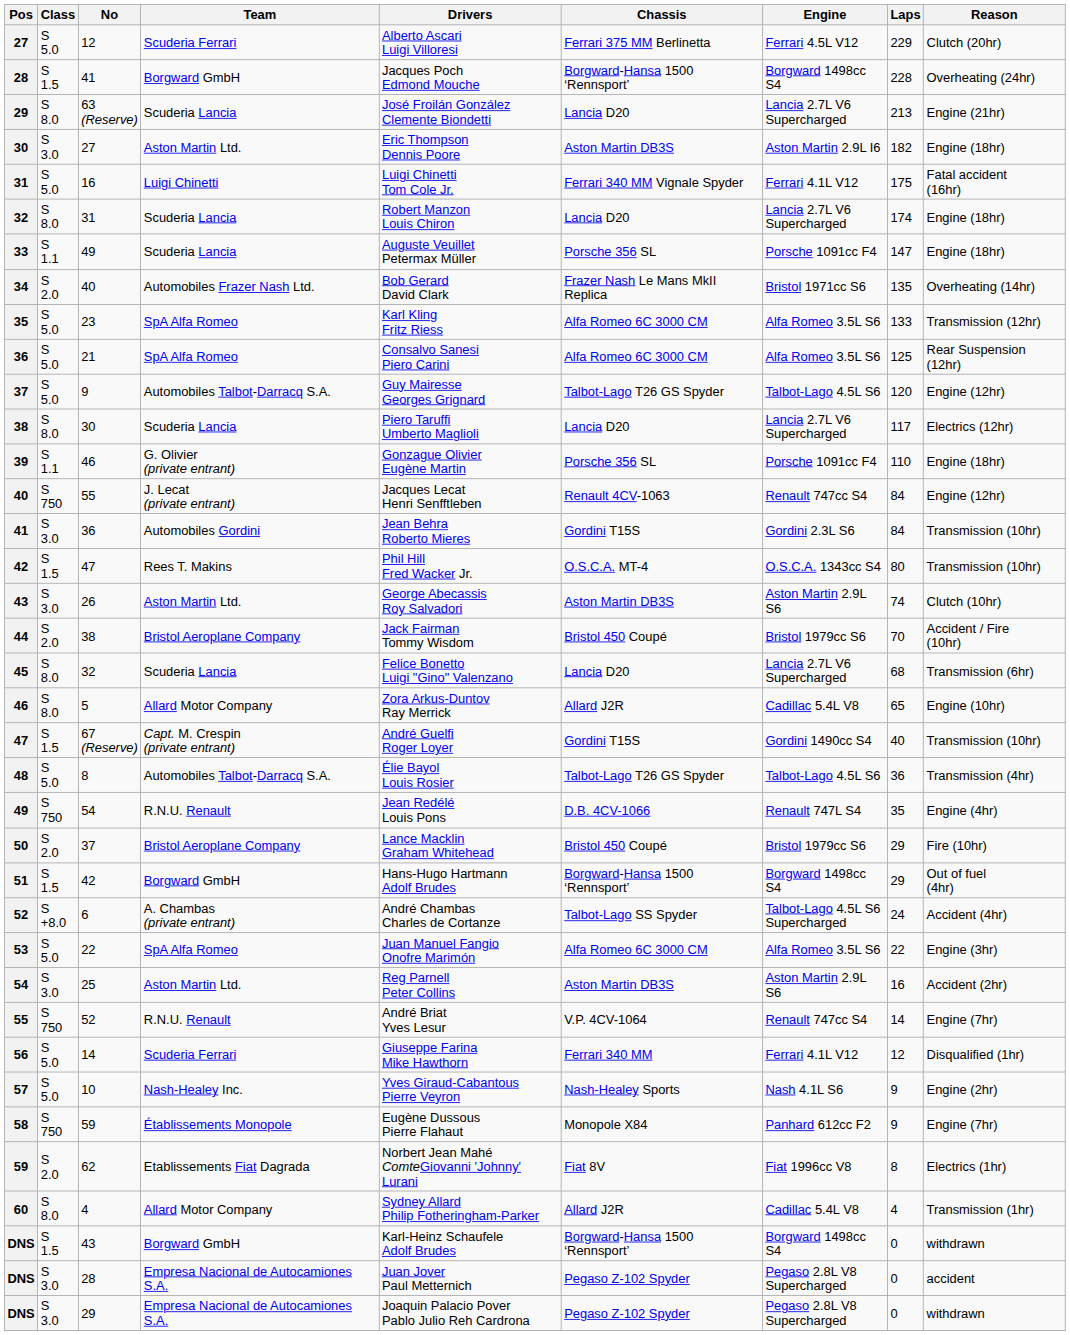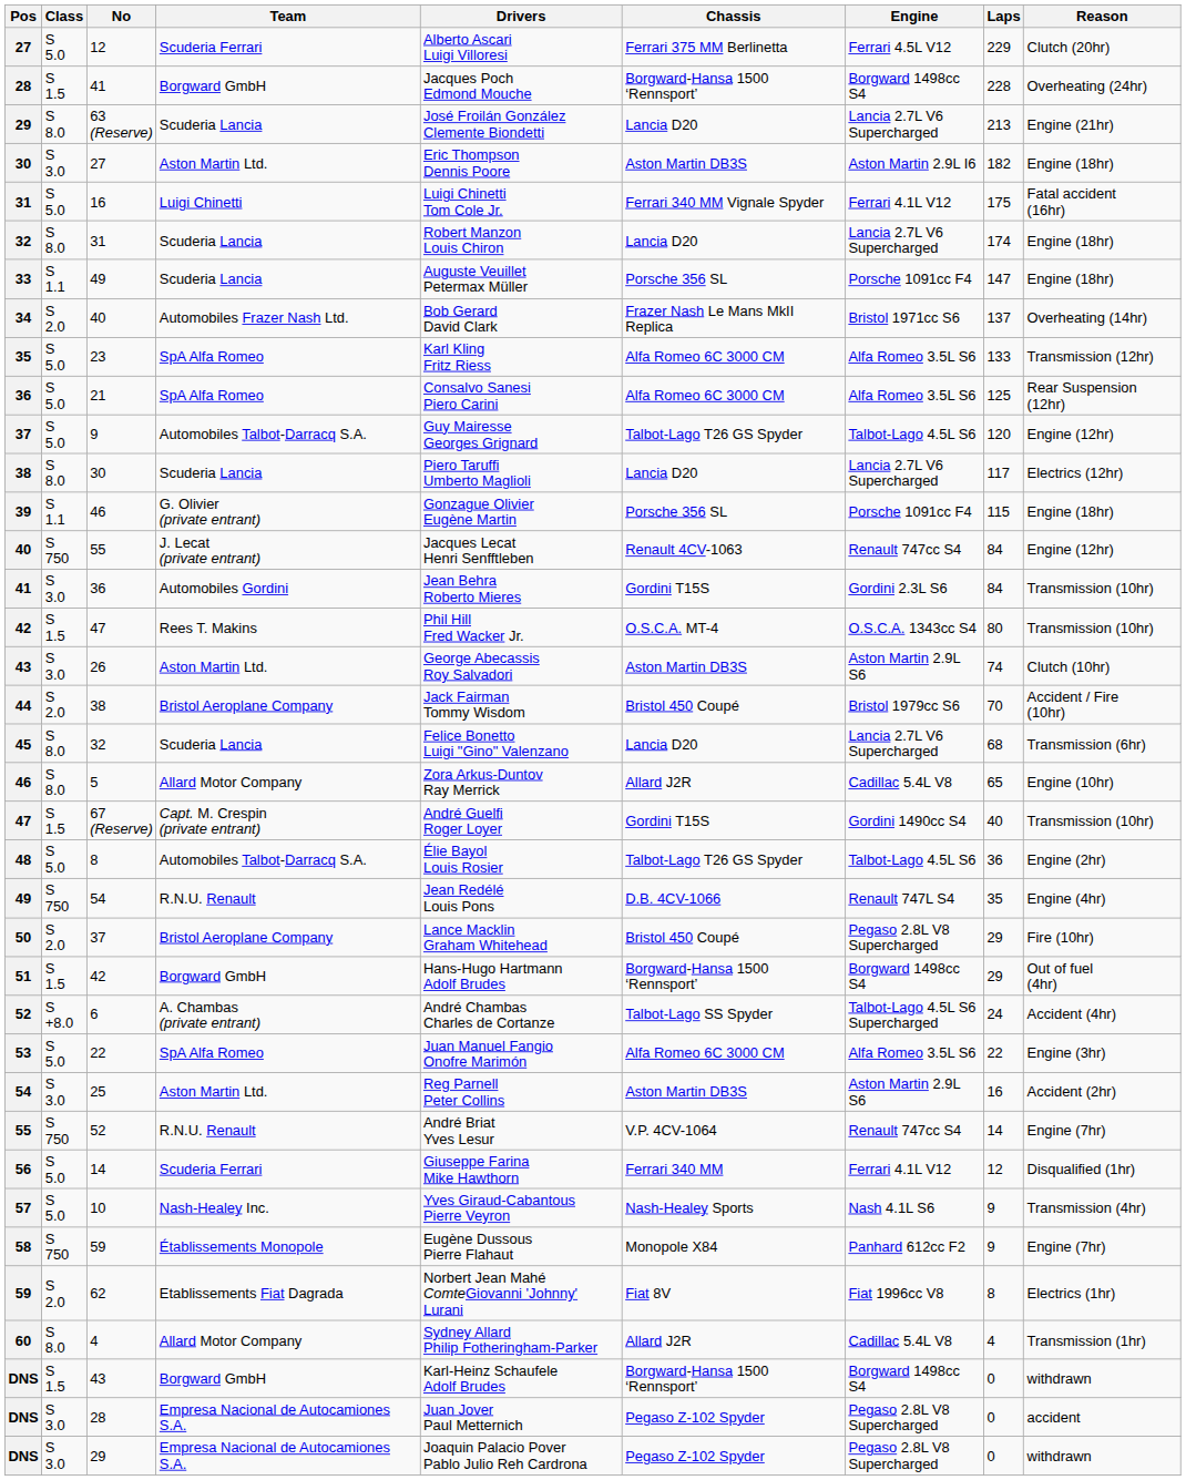34 | Laps: 135 -> 137
39 | Laps: 110 -> 115
48 | Reason: Transmission (4hr) -> Engine (2hr)
50 | Engine: Bristol 1979cc S6 -> Pegaso 2.8L V8 Supercharged
57 | Reason: Engine (2hr) -> Transmission (4hr)
